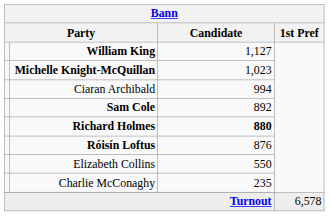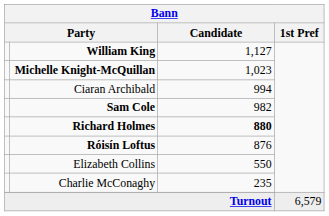Sam Cole | Candidate: 892 -> 982
Turnout | 1st Pref: 6,578 -> 6,579
